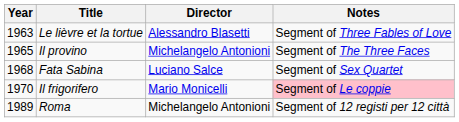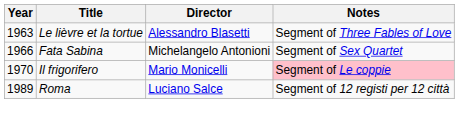- row: 1965 | Il provino | Michelangelo Antonioni | Segment of The Three Faces
Fata Sabina | Year: 1968 -> 1966
Fata Sabina | Director: Luciano Salce -> Michelangelo Antonioni
Roma | Director: Michelangelo Antonioni -> Luciano Salce
